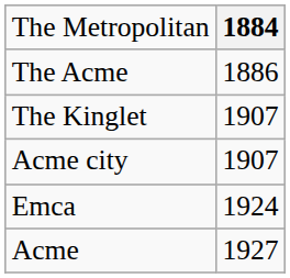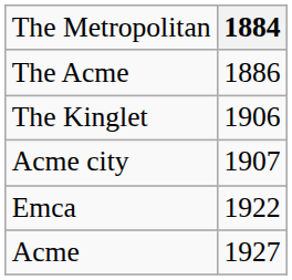The Kinglet | column 2: 1907 -> 1906
Emca | column 2: 1924 -> 1922
